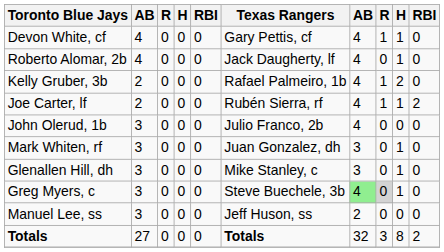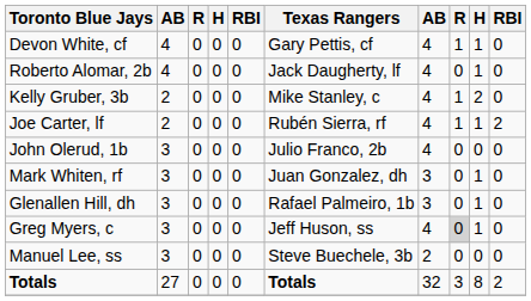Kelly Gruber, 3b | Texas Rangers: Rafael Palmeiro, 1b -> Mike Stanley, c
Glenallen Hill, dh | Texas Rangers: Mike Stanley, c -> Rafael Palmeiro, 1b
Greg Myers, c | Texas Rangers: Steve Buechele, 3b -> Jeff Huson, ss
Greg Myers, c | column 7: lightgreen background -> no background
Manuel Lee, ss | Texas Rangers: Jeff Huson, ss -> Steve Buechele, 3b
